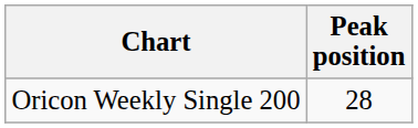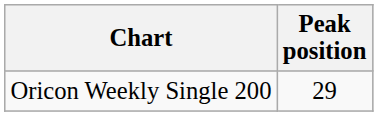Oricon Weekly Single 200 | Peak position: 28 -> 29
